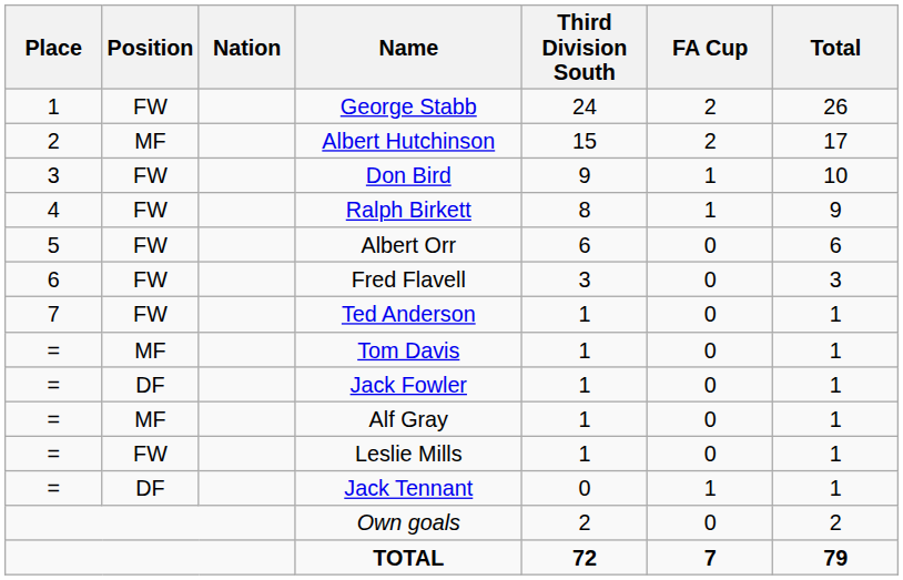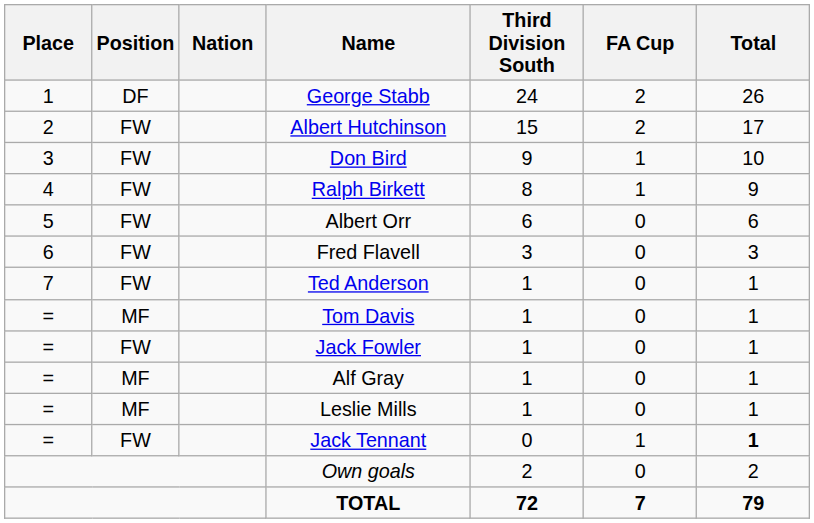George Stabb | Position: FW -> DF
Albert Hutchinson | Position: MF -> FW
Jack Fowler | Position: DF -> FW
Leslie Mills | Position: FW -> MF
Jack Tennant | Position: DF -> FW
Jack Tennant | Total: normal -> bold
